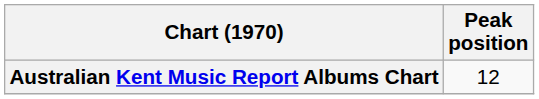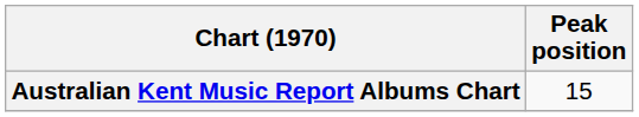Australian Kent Music Report Albums Chart | Peak position: 12 -> 15
